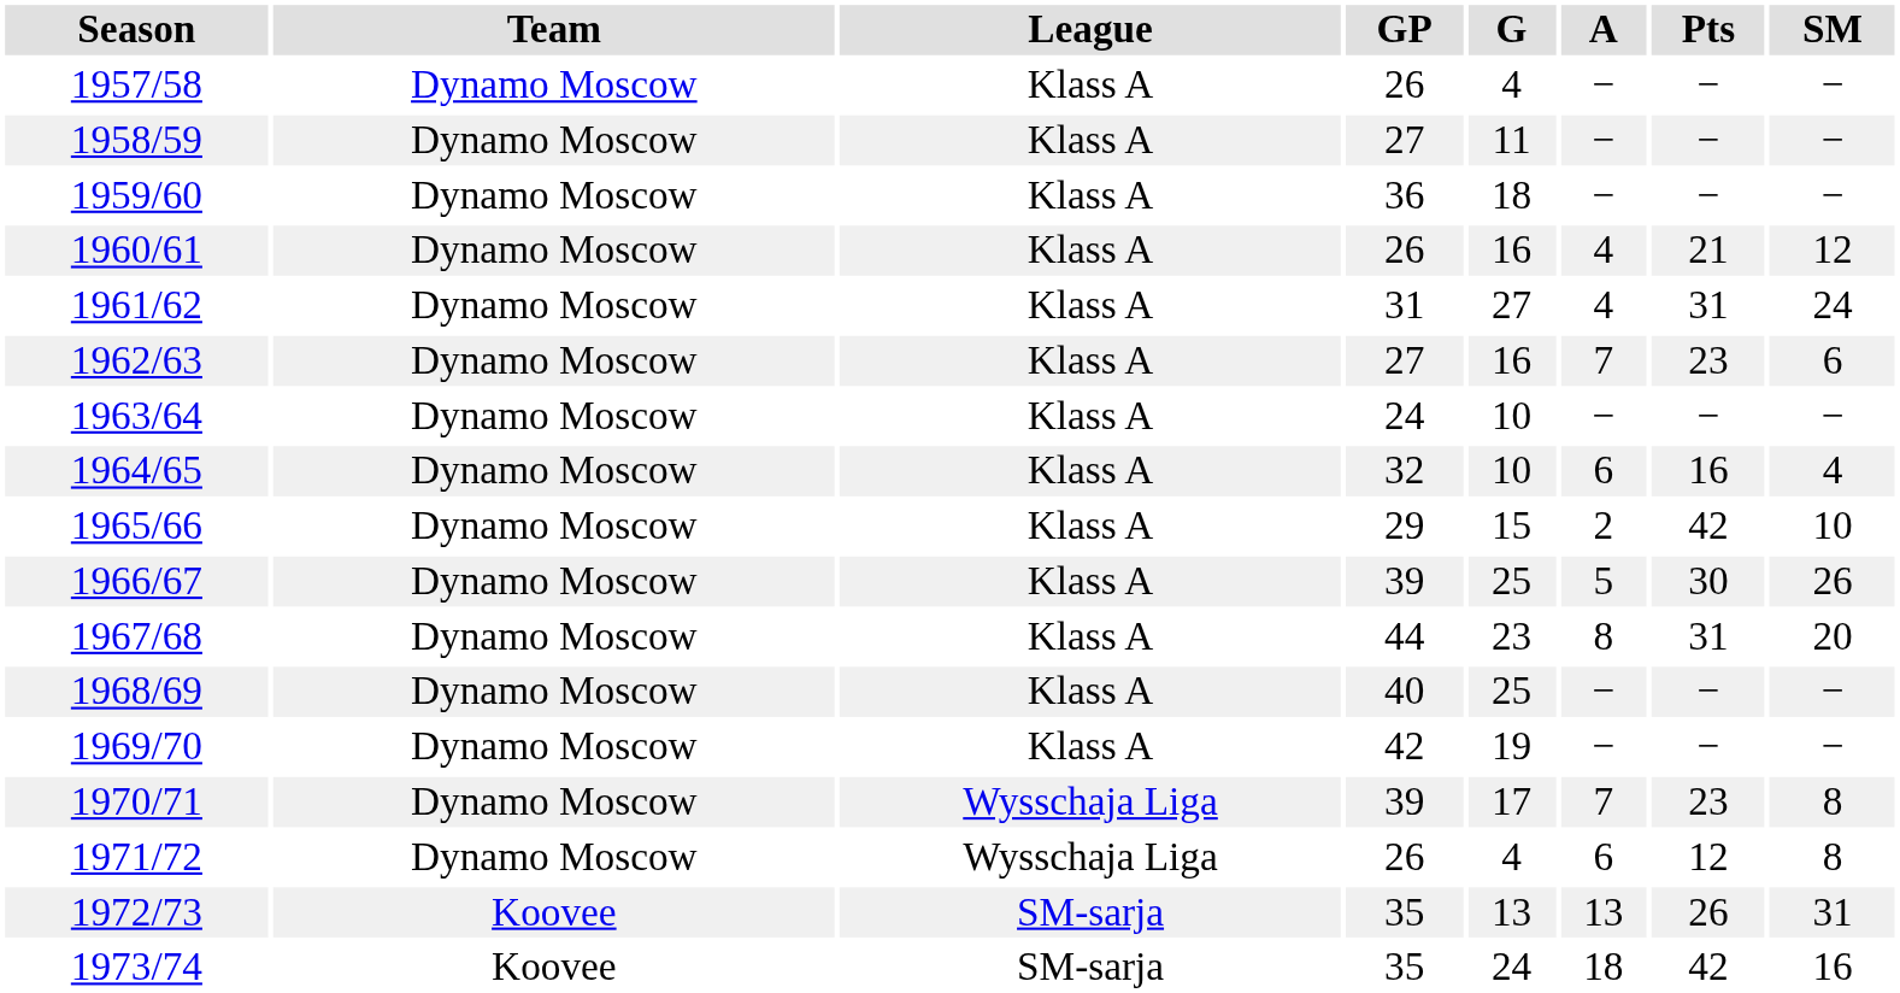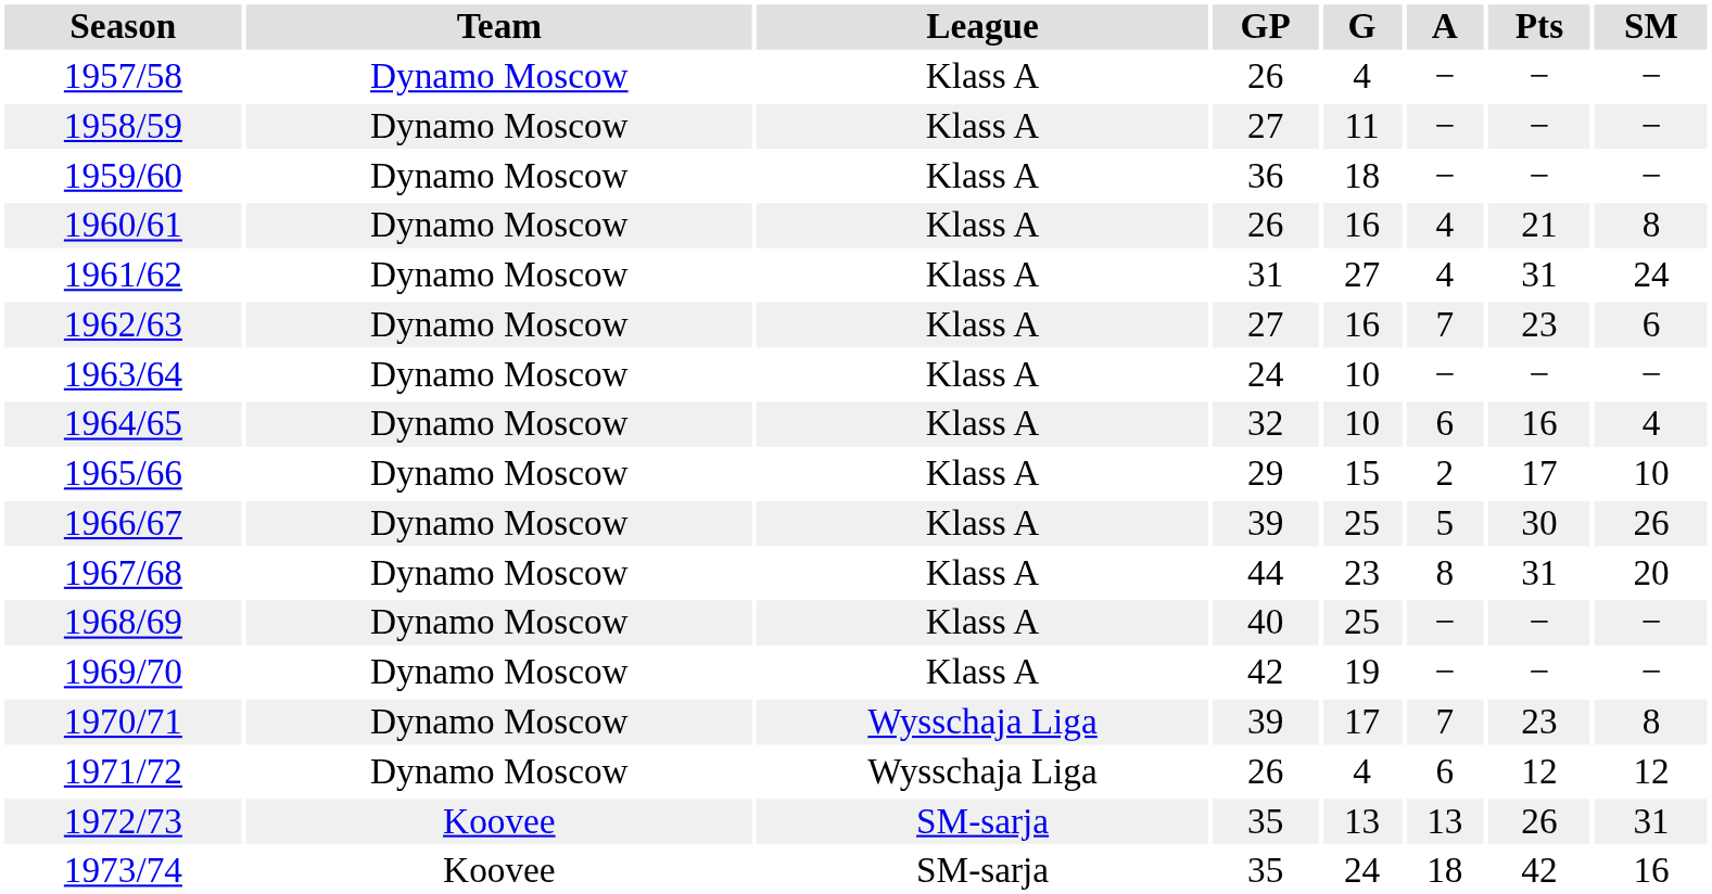1960/61 | SM: 12 -> 8
1965/66 | Pts: 42 -> 17
1971/72 | SM: 8 -> 12
